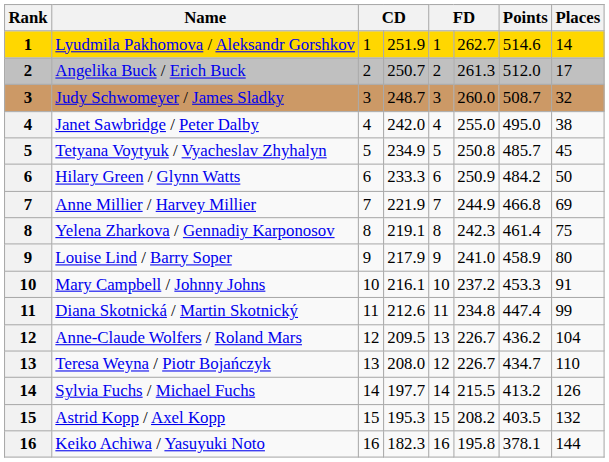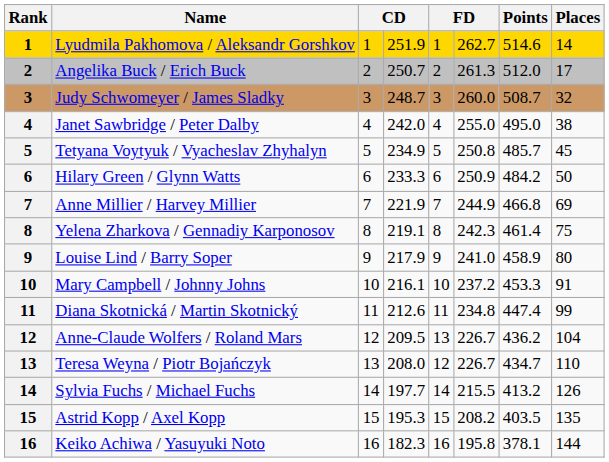Astrid Kopp / Axel Kopp | Places: 132 -> 135
